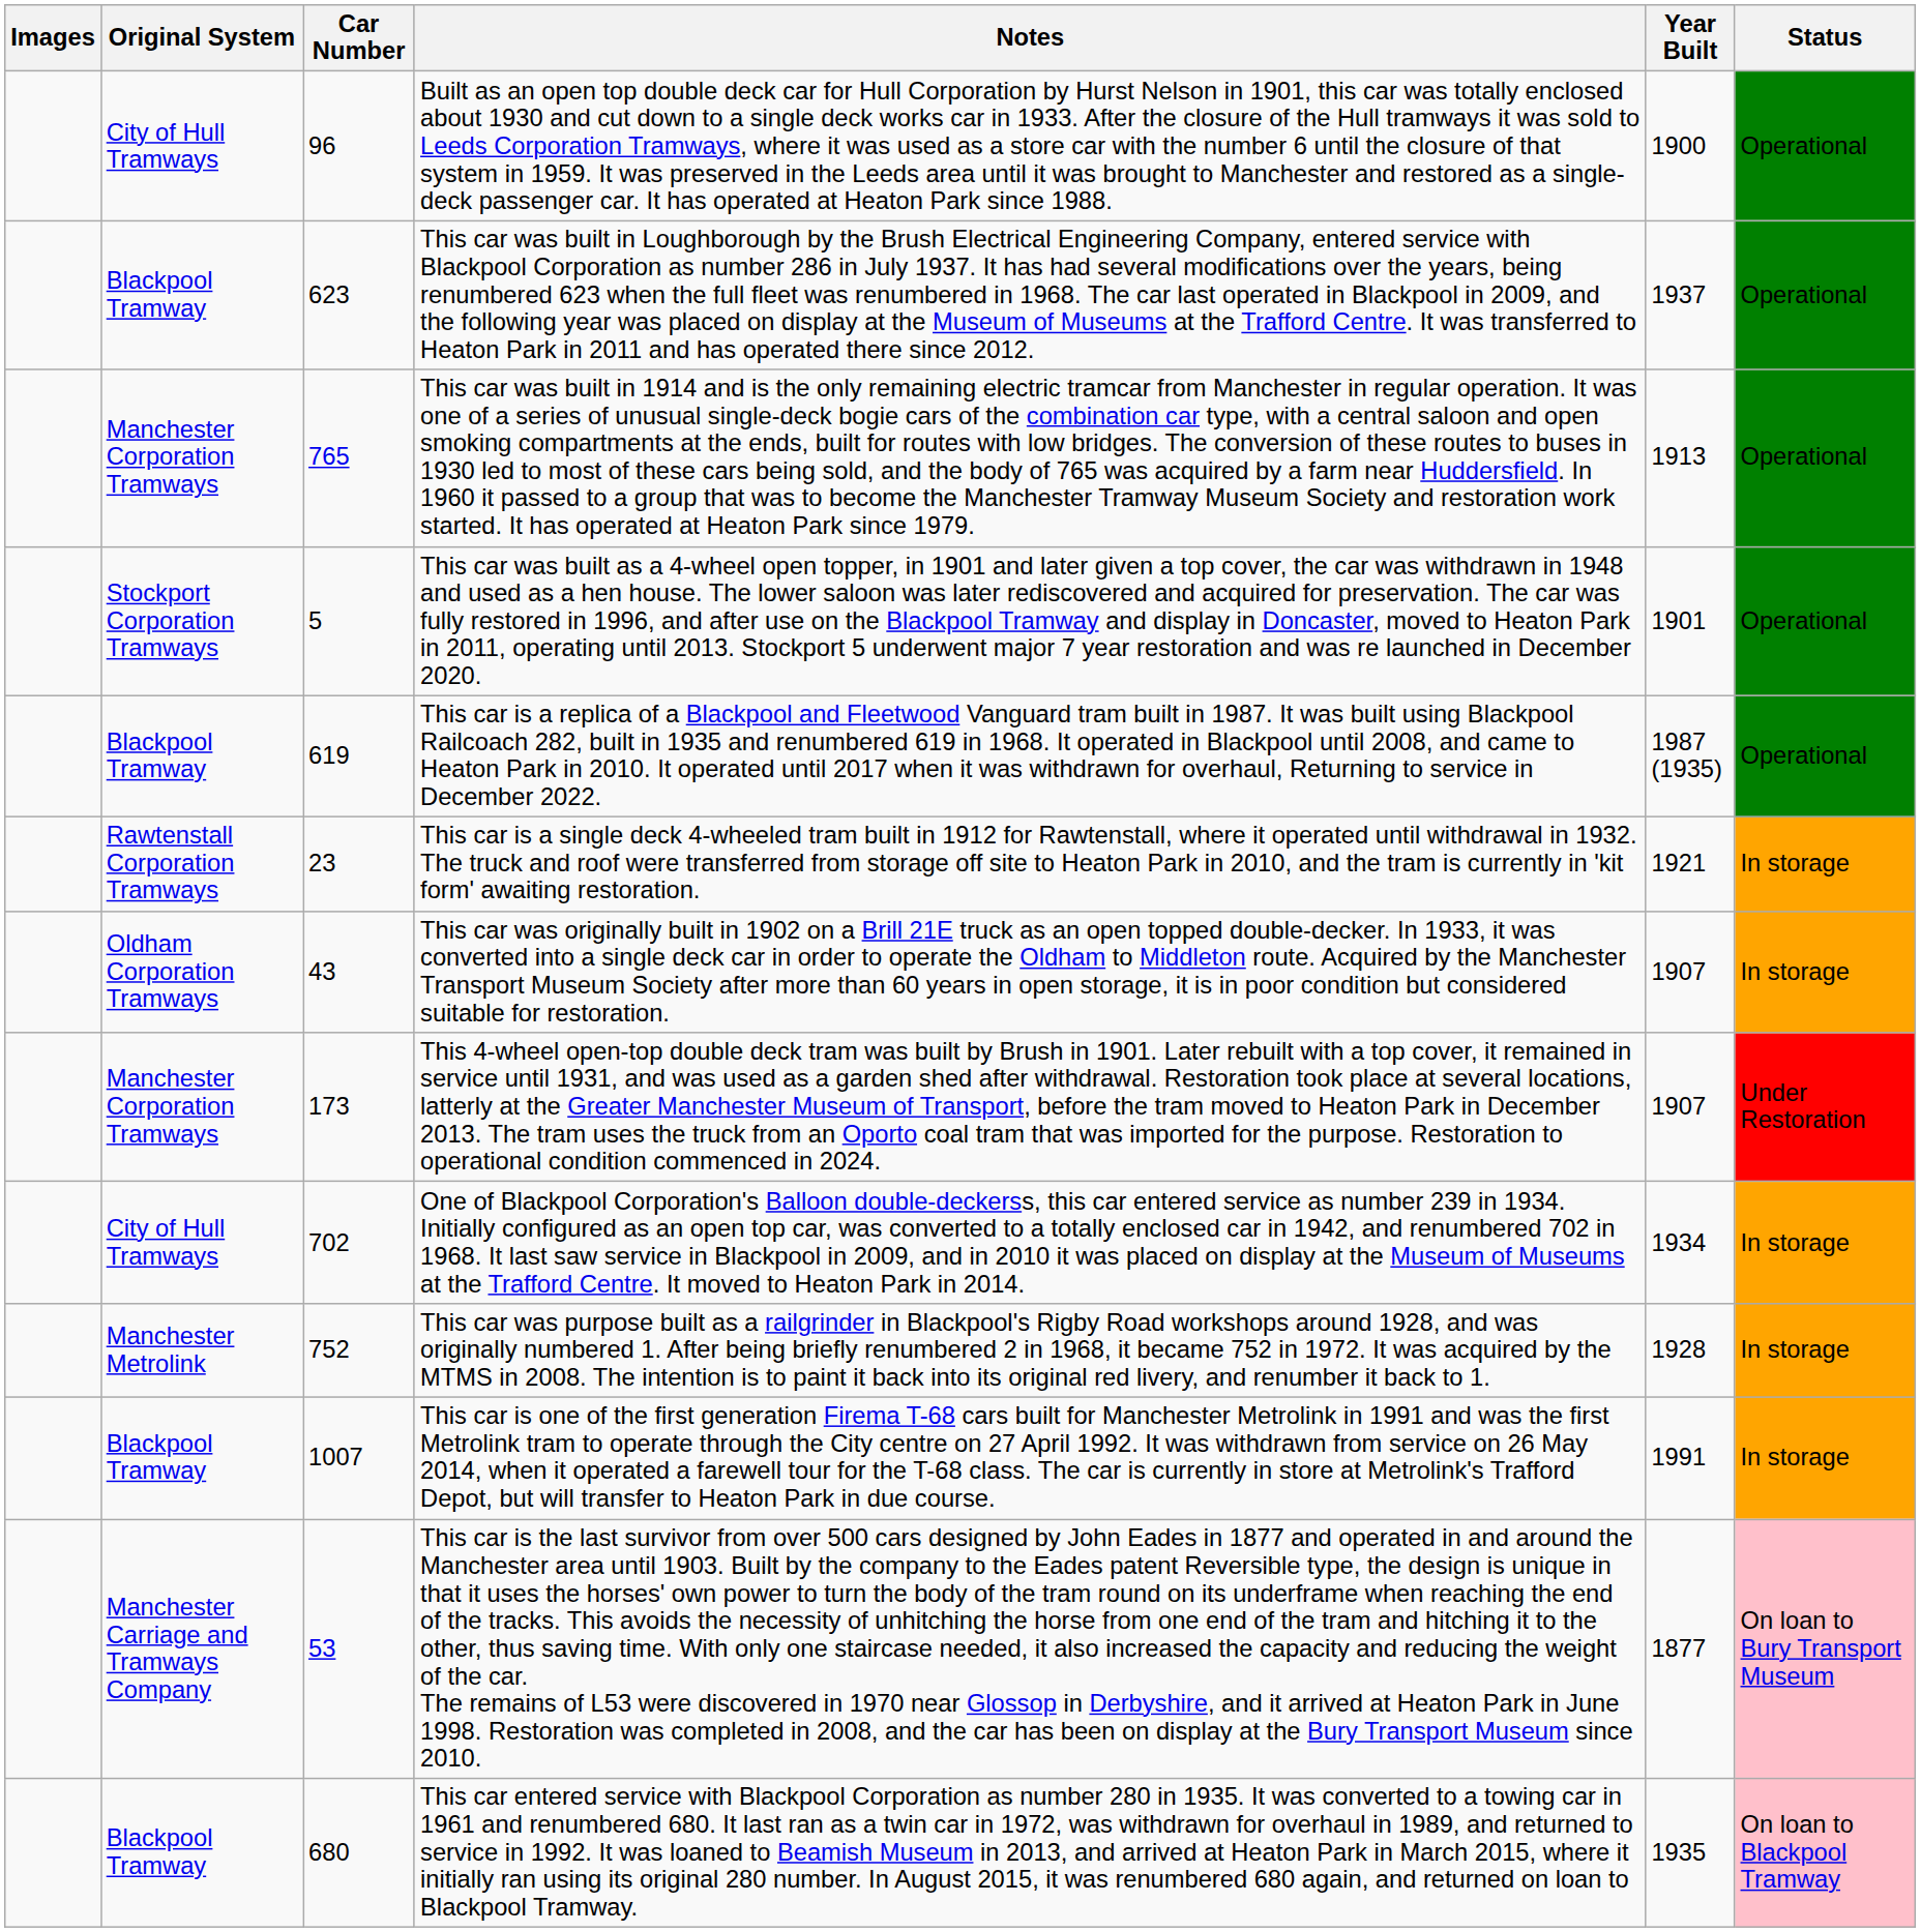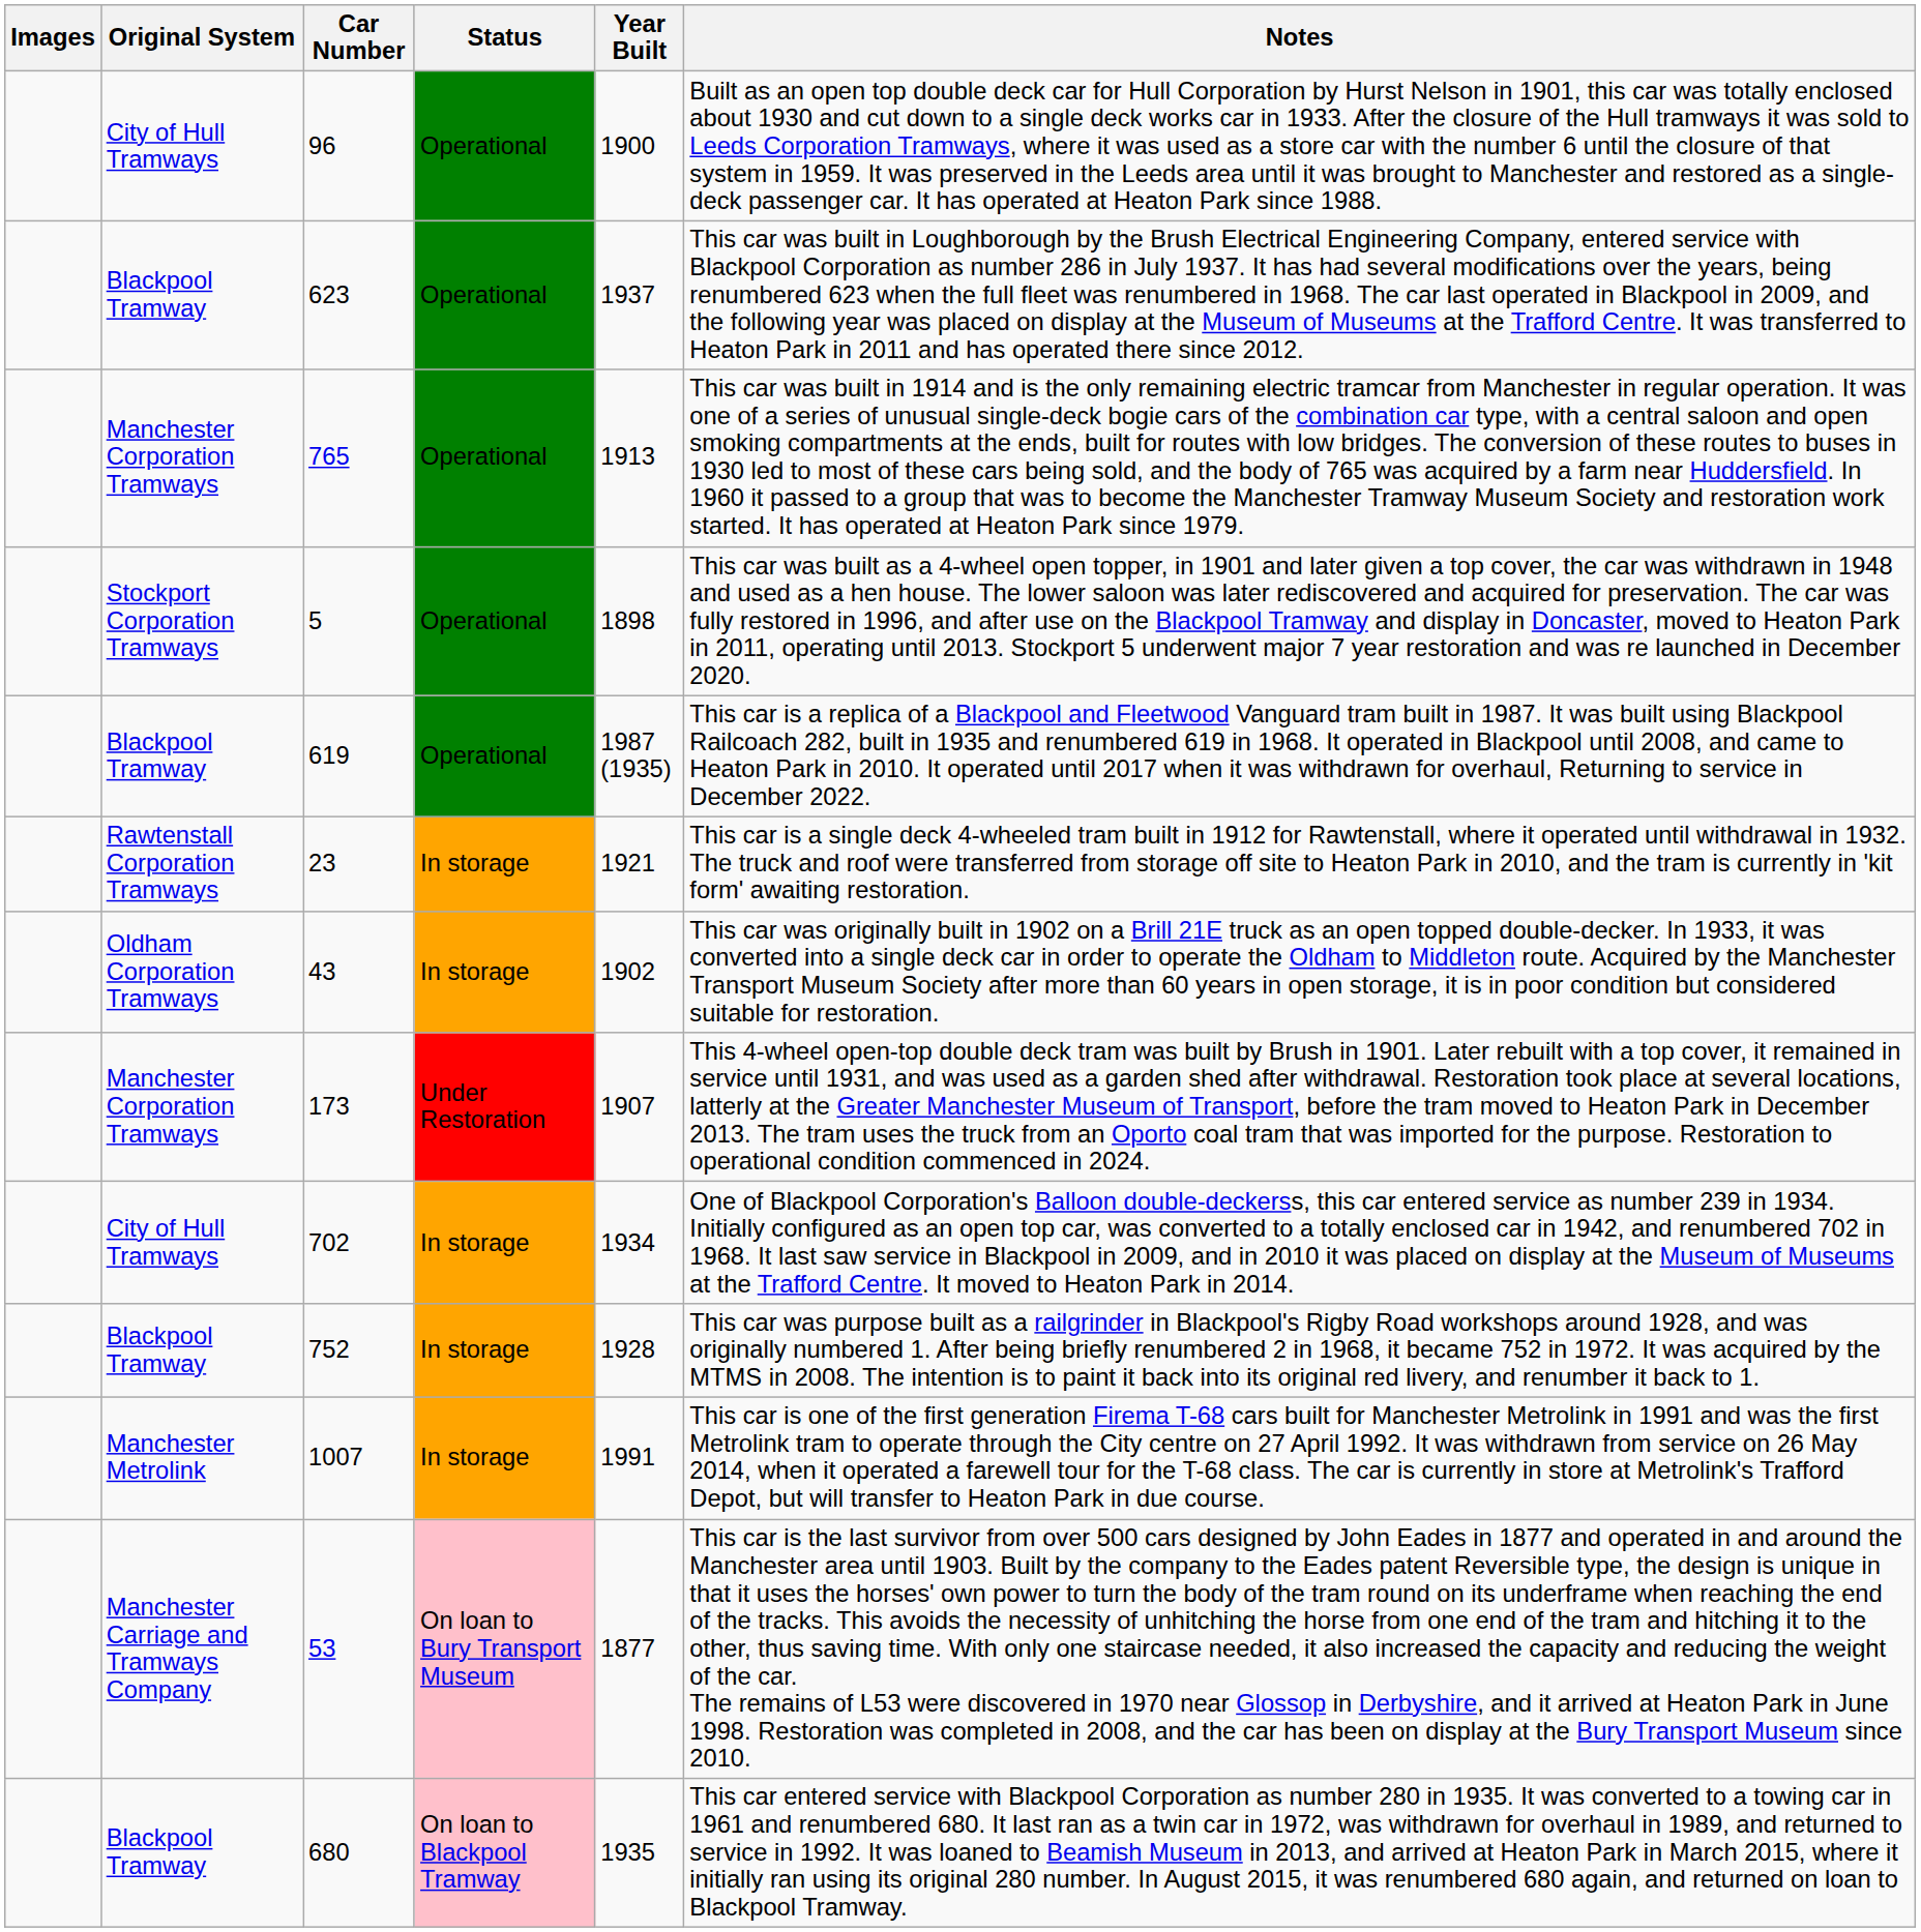columns swapped: Status <-> Notes
5 | Year Built: 1901 -> 1898
43 | Year Built: 1907 -> 1902
752 | Original System: Manchester Metrolink -> Blackpool Tramway
1007 | Original System: Blackpool Tramway -> Manchester Metrolink
